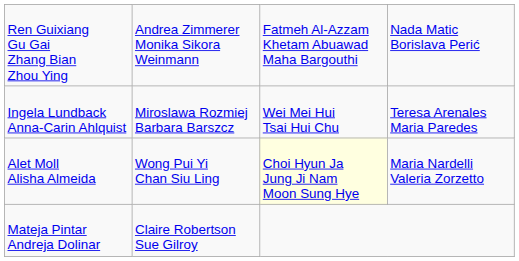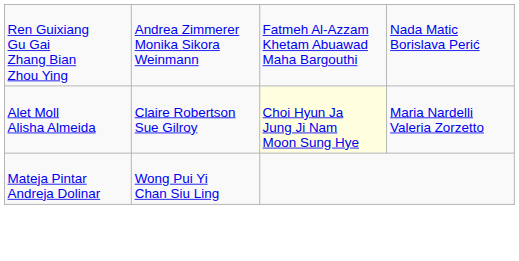- row: Ingela Lundback Anna-Carin Ahlquist | Miroslawa Rozmiej Barbara Barszcz | Wei Mei Hui Tsai Hui Chu | Teresa Arenales Maria Paredes
Alet Moll Alisha Almeida | column 2: Wong Pui Yi Chan Siu Ling -> Claire Robertson Sue Gilroy
Mateja Pintar Andreja Dolinar | column 2: Claire Robertson Sue Gilroy -> Wong Pui Yi Chan Siu Ling
